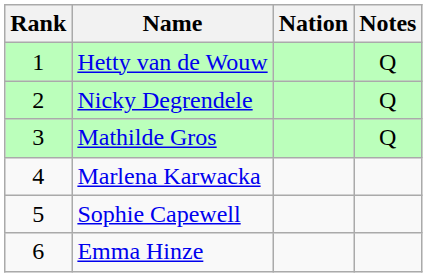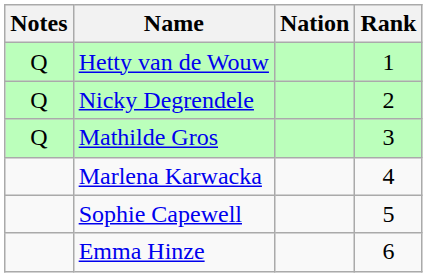columns swapped: Rank <-> Notes
